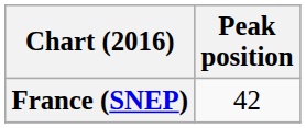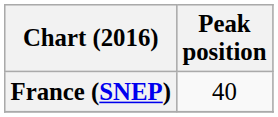France (SNEP) | Peak position: 42 -> 40
